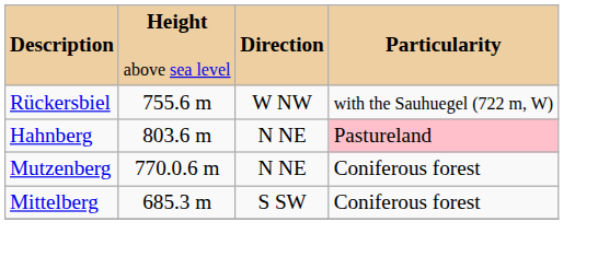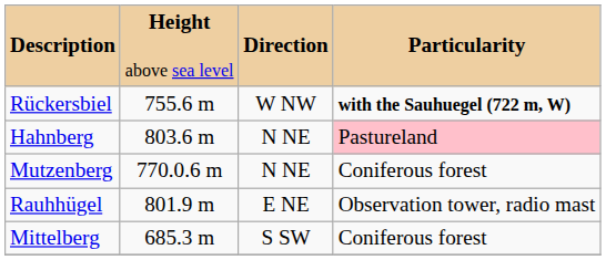Rückersbiel | column 4: normal -> bold
+ row: Rauhhügel | 801.9 m | E NE | Observation tower, radio mast
